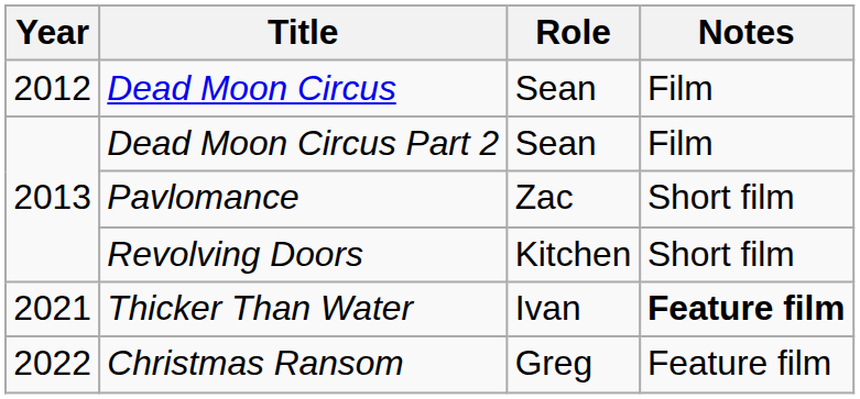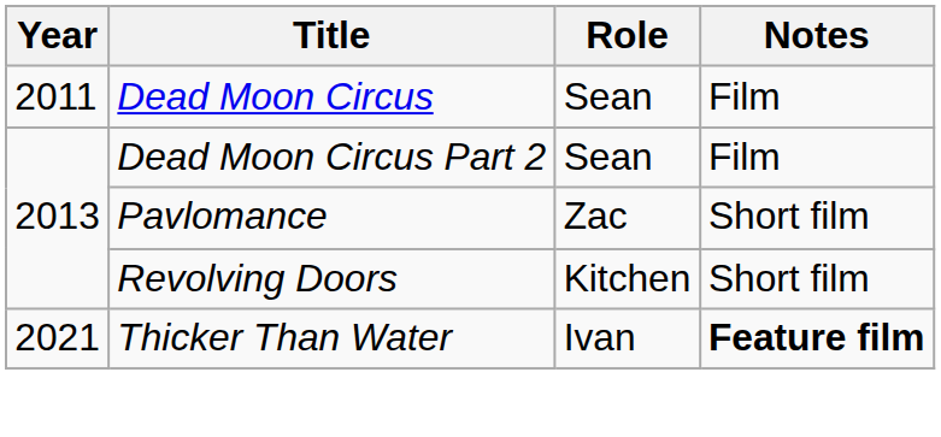Dead Moon Circus | Year: 2012 -> 2011
- row: 2022 | Christmas Ransom | Greg | Feature film
